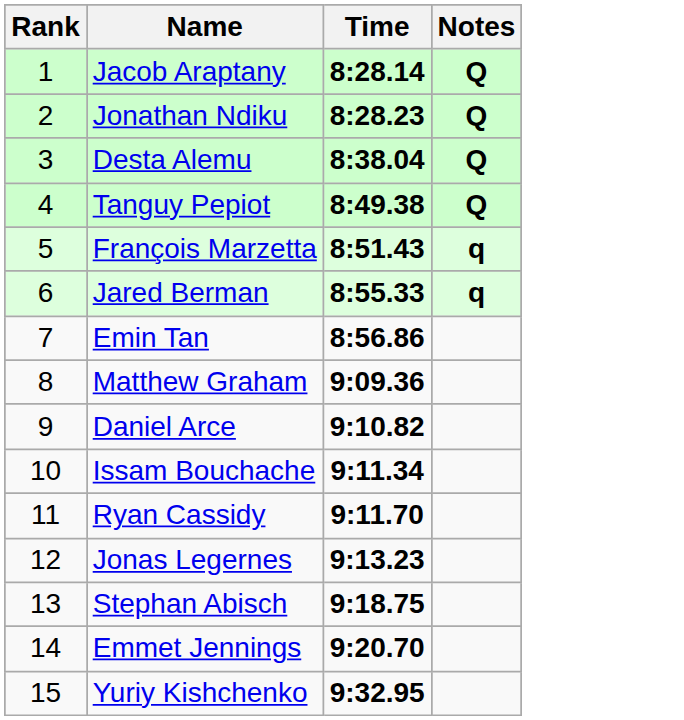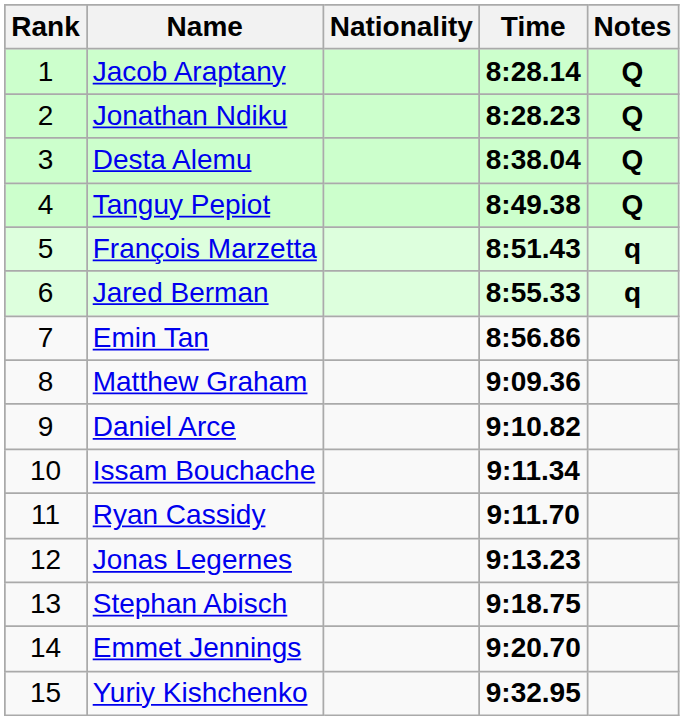+ column: Nationality
